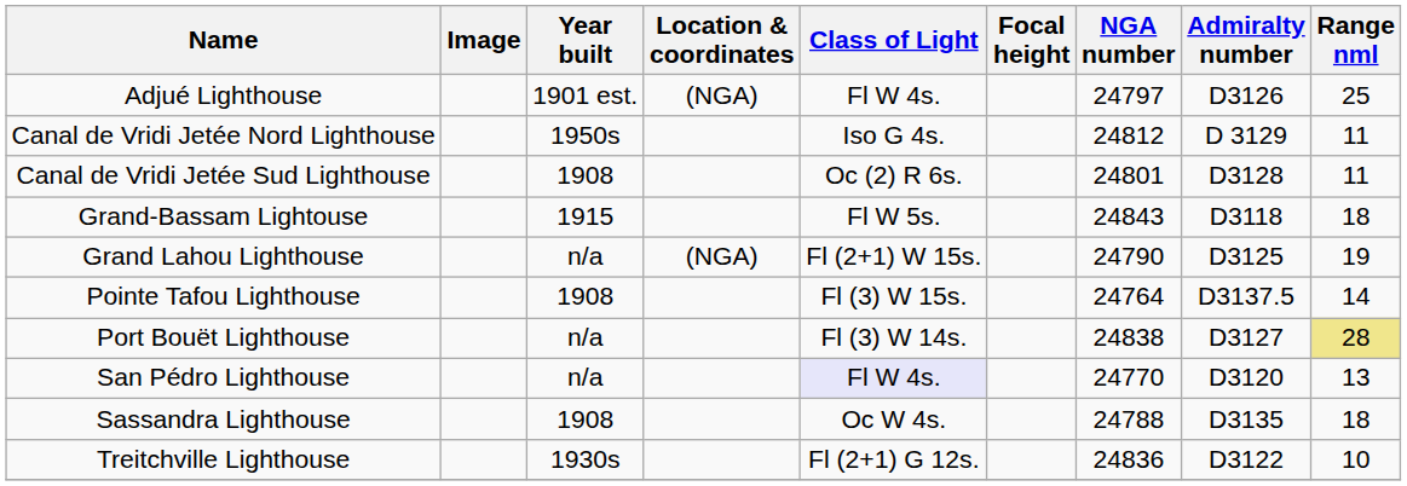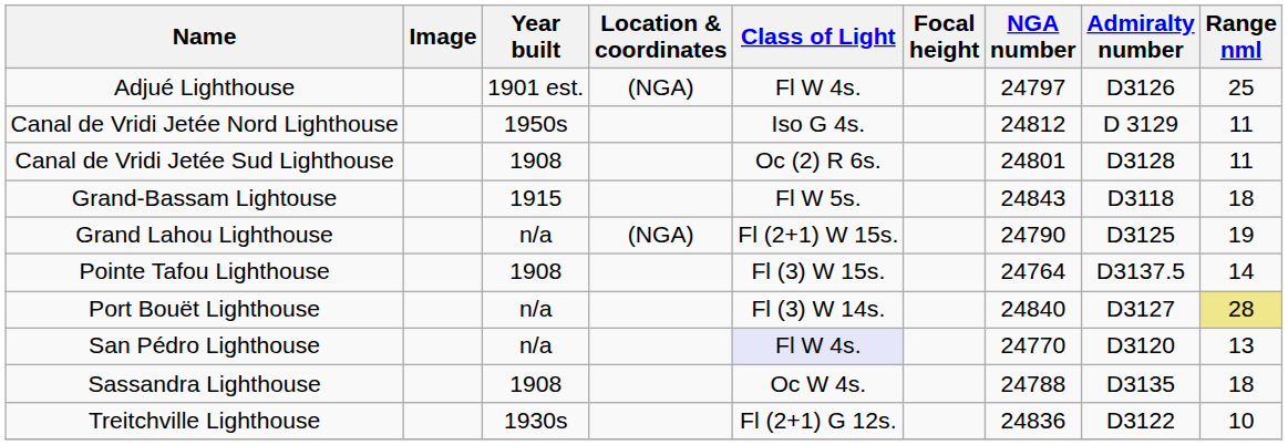Port Bouët Lighthouse | NGA number: 24838 -> 24840
